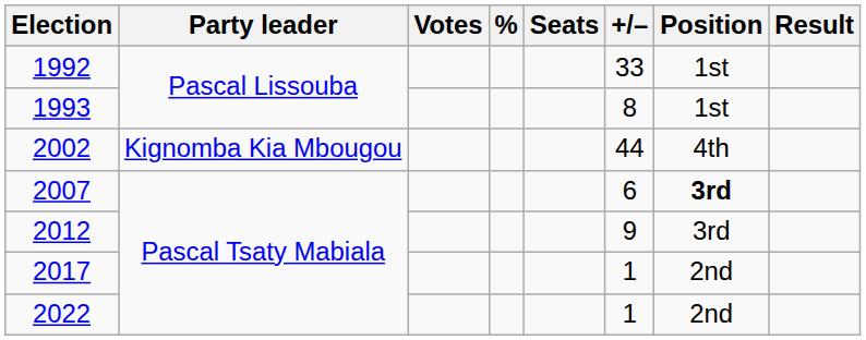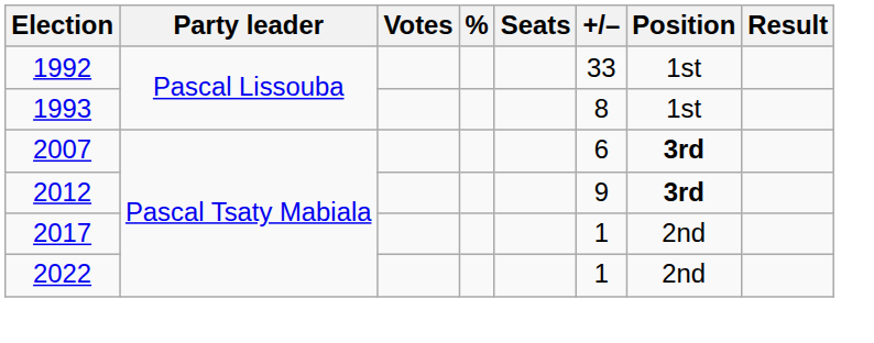- row: 2002 | Kignomba Kia Mbougou | 44 | 4th
2012 | Position: normal -> bold
